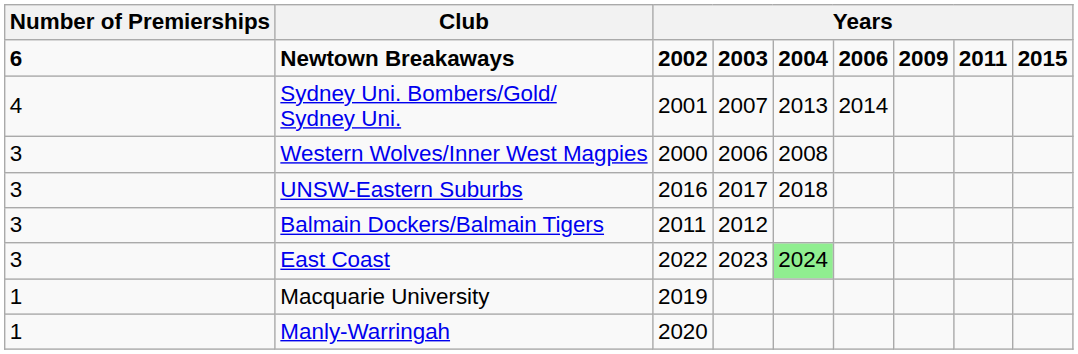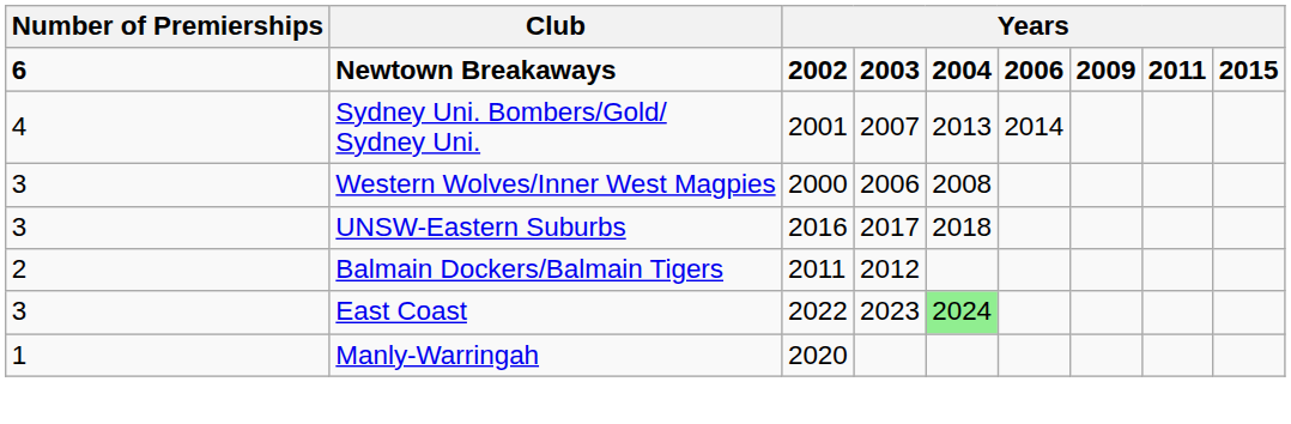Balmain Dockers/Balmain Tigers | Number of Premierships: 3 -> 2
- row: 1 | Macquarie University | 2019
